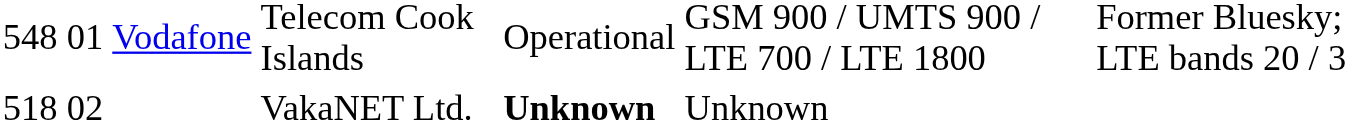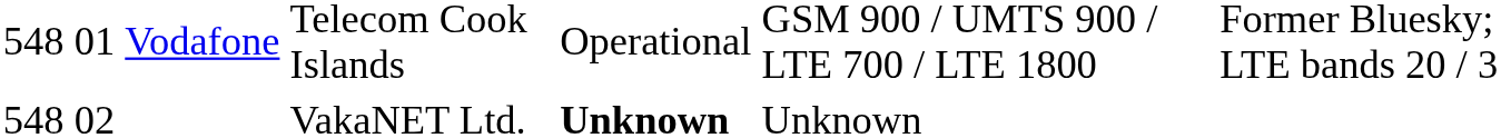VakaNET Ltd. | column 1: 518 -> 548
